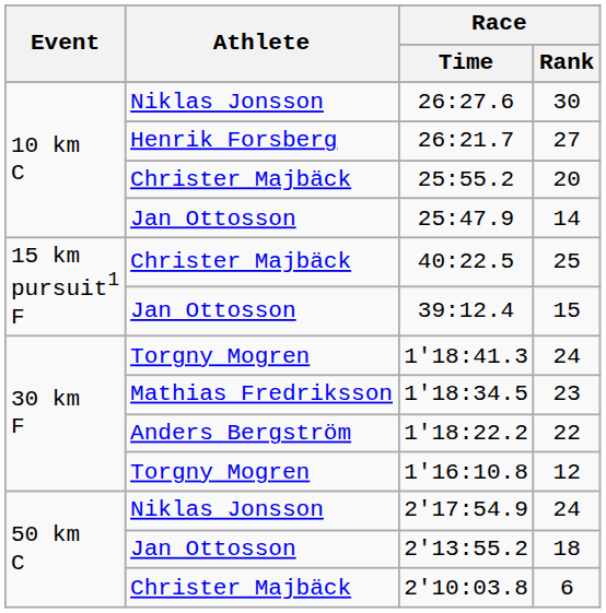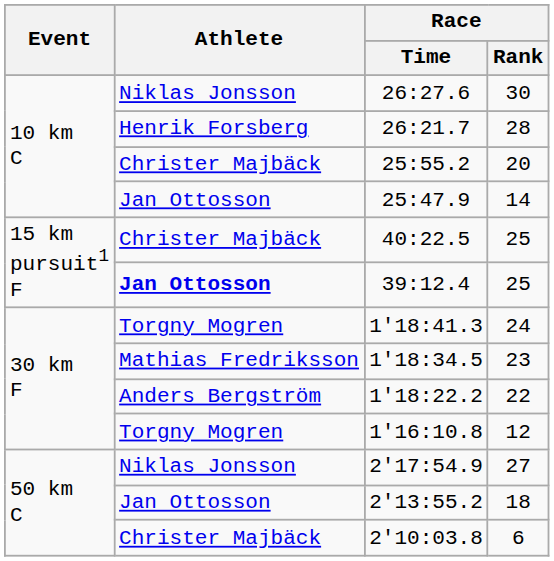26:21.7 | Race / Rank: 27 -> 28
39:12.4 | Athlete: normal -> bold
39:12.4 | Race / Rank: 15 -> 25
2'17:54.9 | Race / Rank: 24 -> 27
